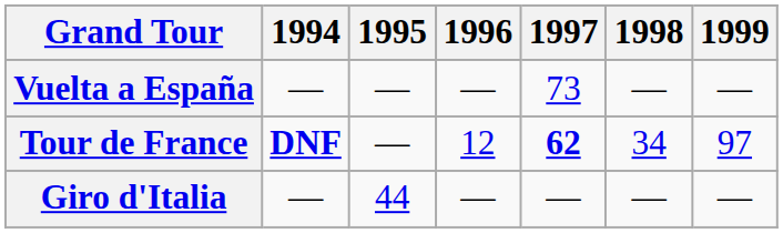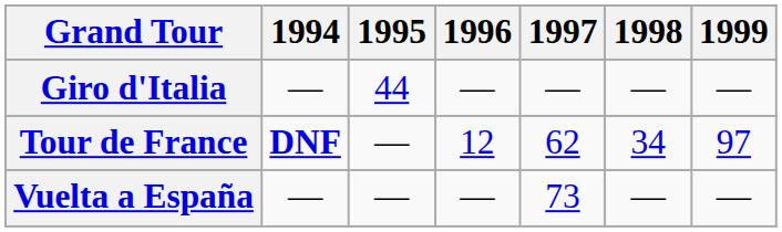rows swapped: Giro d'Italia <-> Vuelta a España
Tour de France | 1997: bold -> normal
